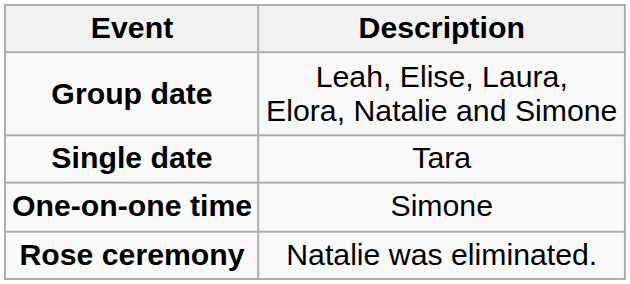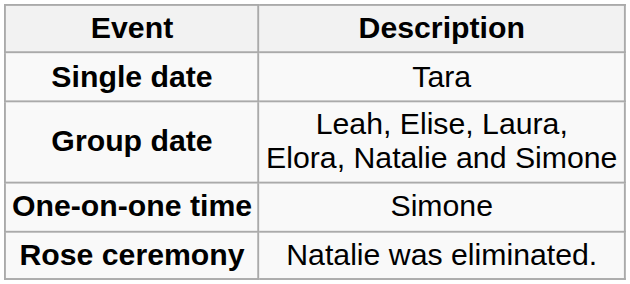rows swapped: Single date <-> Group date
